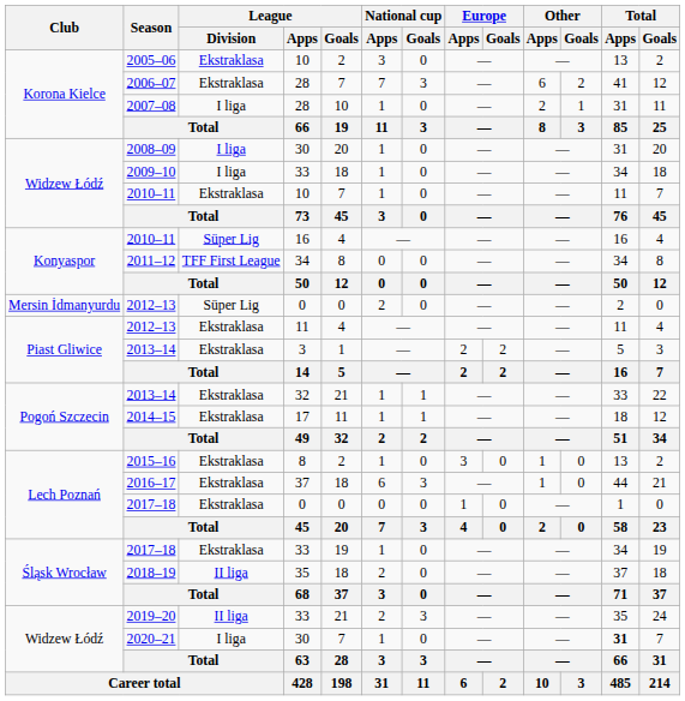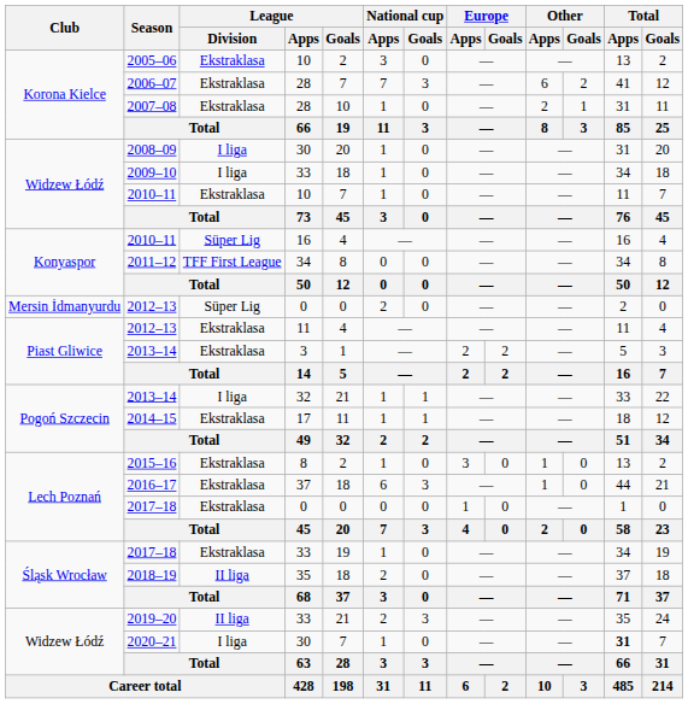2007–08 | League / Division: I liga -> Ekstraklasa
2013–14 / 32 | League / Division: Ekstraklasa -> I liga
